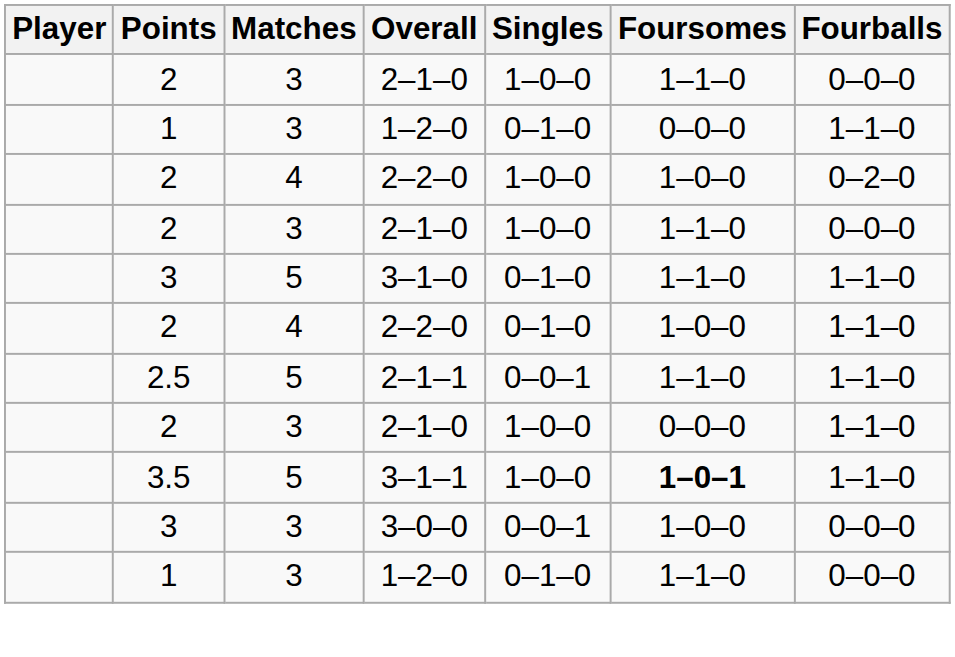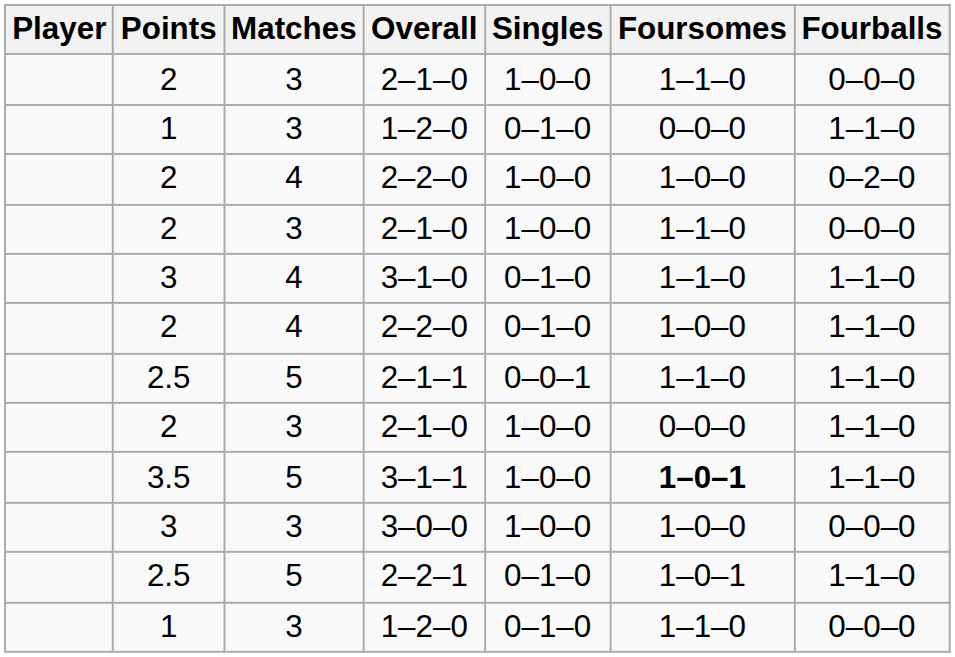3–1–0 | Matches: 5 -> 4
3–0–0 | Singles: 0–0–1 -> 1–0–0
+ row: 2.5 | 5 | 2–2–1 | 0–1–0 | 1–0–1 | 1–1–0
